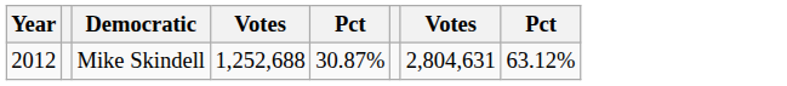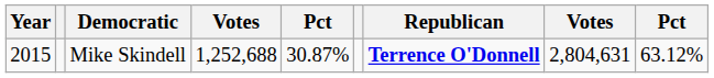+ column: Republican | Terrence O'Donnell
Mike Skindell | Year: 2012 -> 2015
